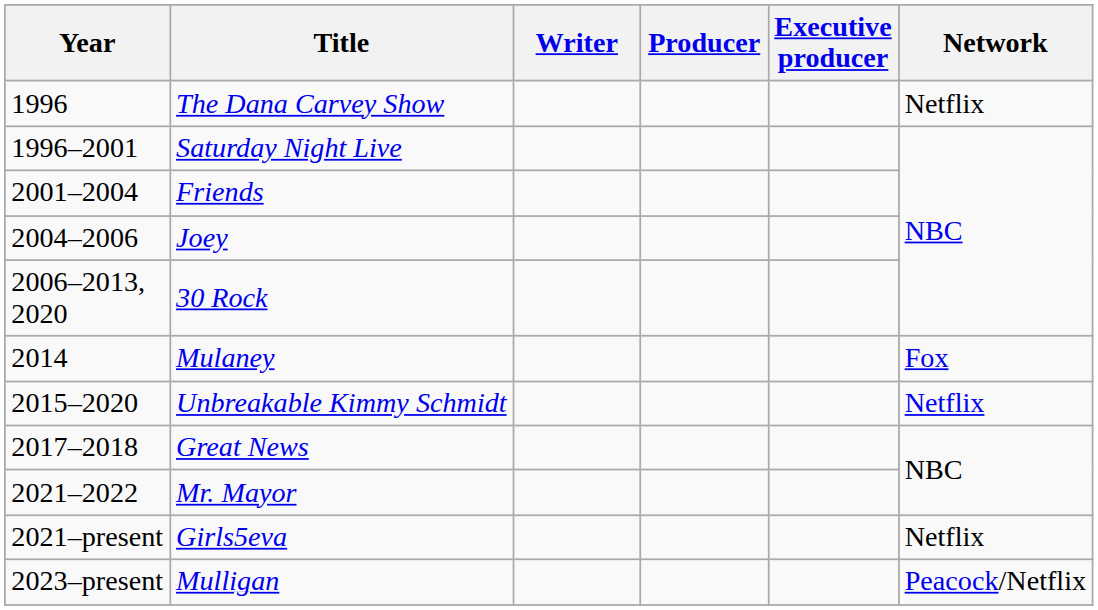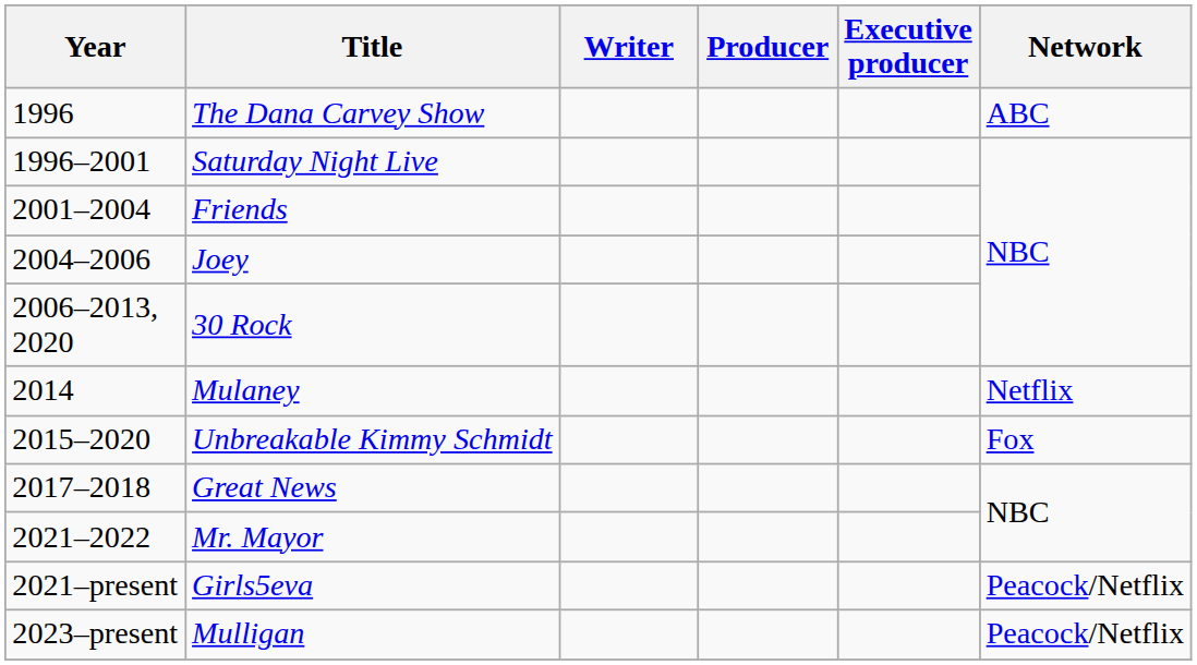The Dana Carvey Show | Network: Netflix -> ABC
Mulaney | Network: Fox -> Netflix
Unbreakable Kimmy Schmidt | Network: Netflix -> Fox
Girls5eva | Network: Netflix -> Peacock/Netflix
